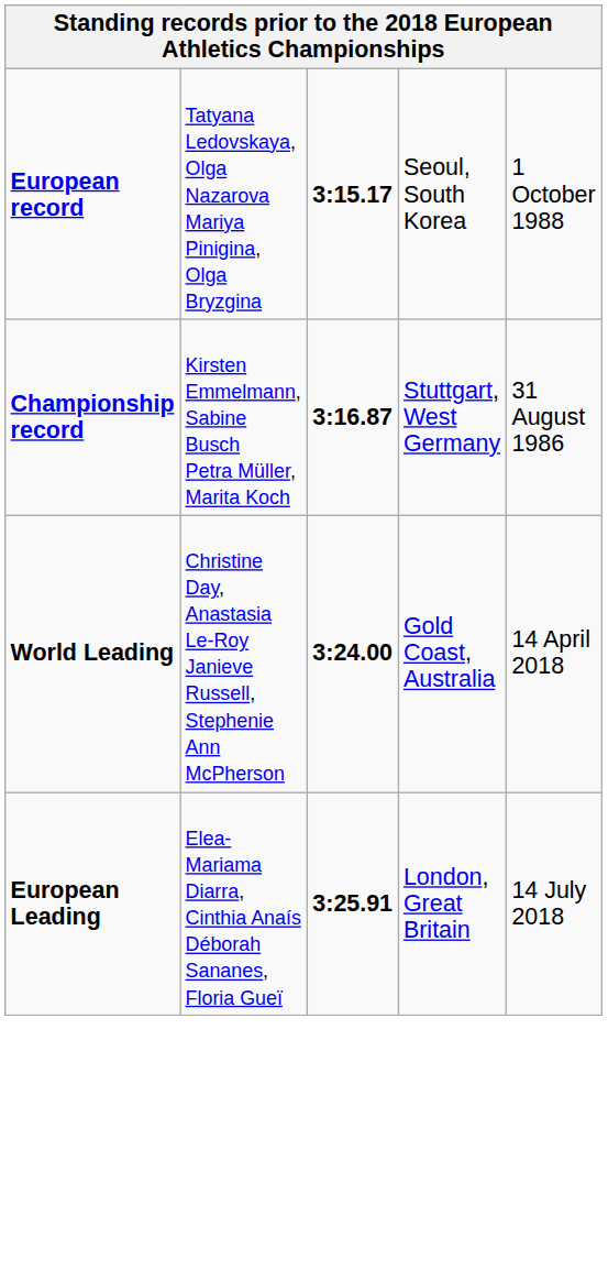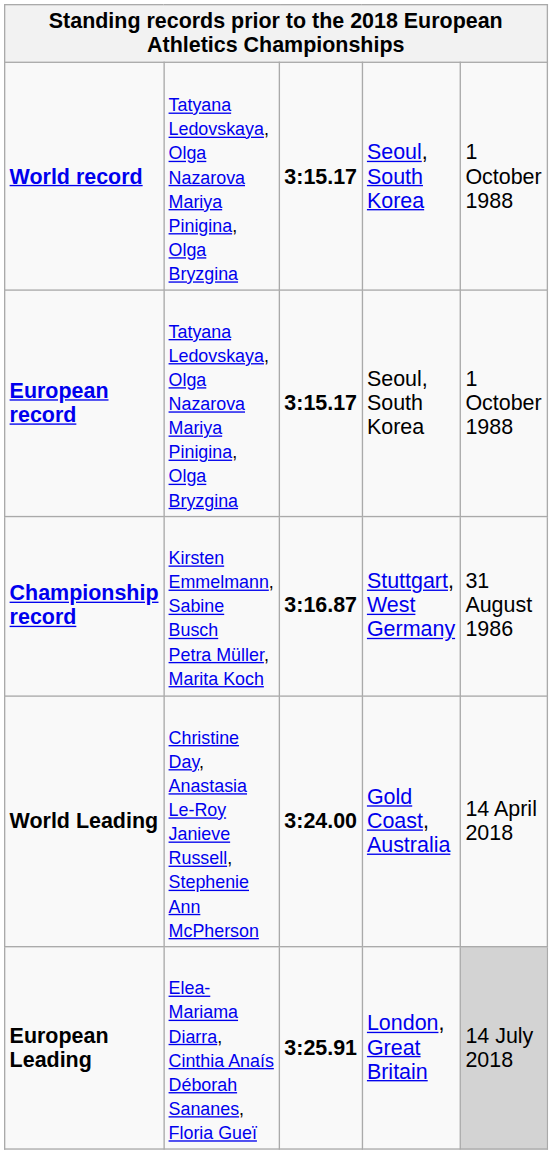+ row: World record | Tatyana Ledovskaya, Olga Nazarova Mariya Pinigina, Olga Bryzgina | 3:15.17 | Seoul, South Korea | 1 October 1988
European Leading | column 5: no background -> lightgrey background
